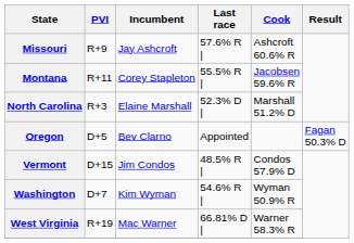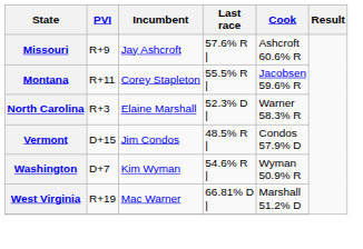North Carolina | Cook: Marshall 51.2% D -> Warner 58.3% R
- row: Oregon | D+5 | Bev Clarno | Appointed | Fagan 50.3% D
West Virginia | Cook: Warner 58.3% R -> Marshall 51.2% D
